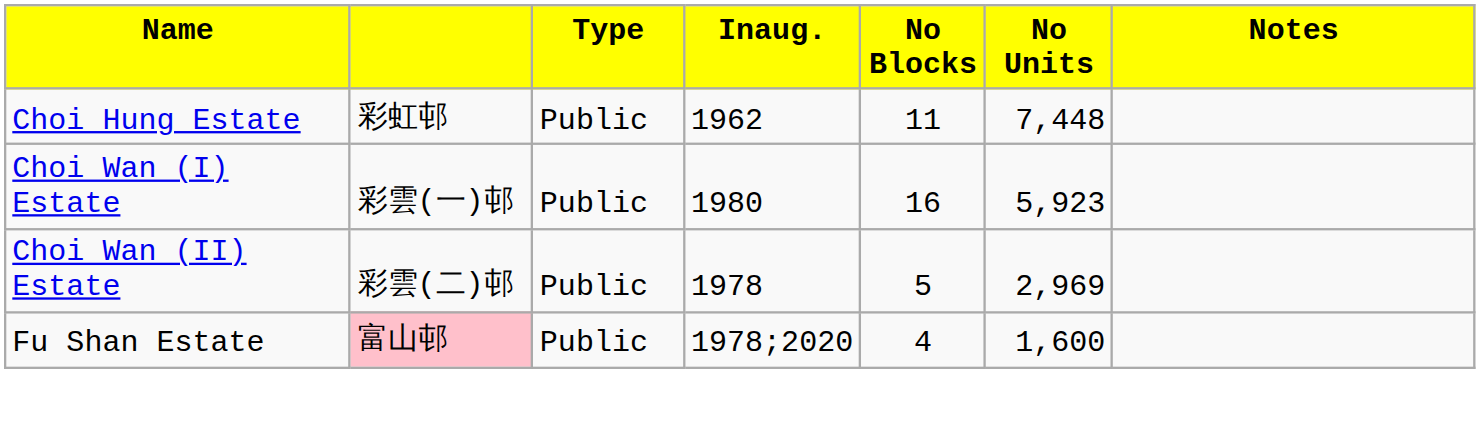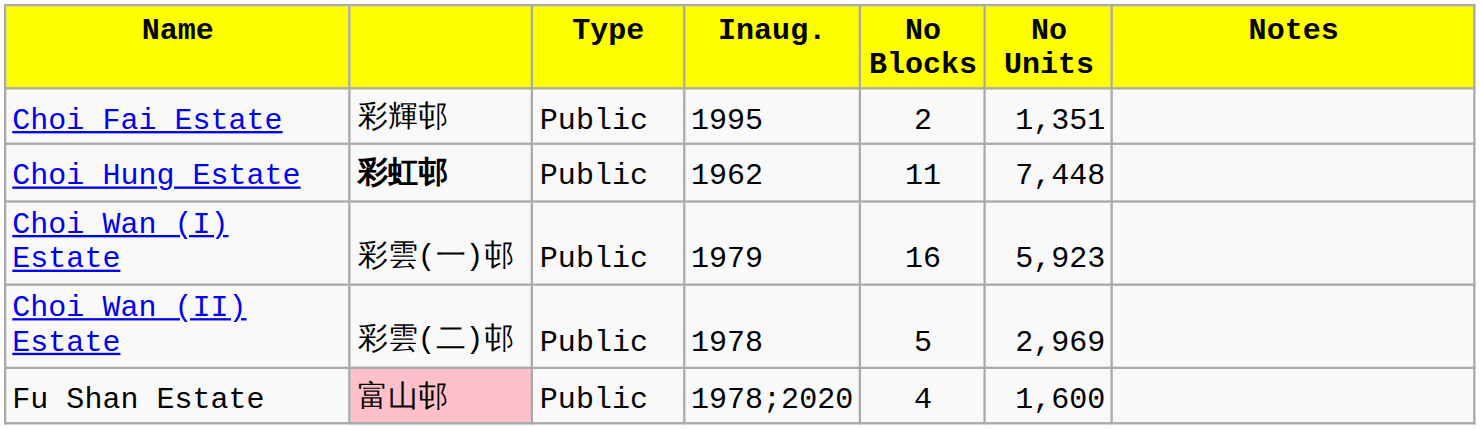+ row: Choi Fai Estate | 彩輝邨 | Public | 1995 | 2 | 1,351
Choi Hung Estate | column 2: normal -> bold
Choi Wan (I) Estate | column 4: 1980 -> 1979
